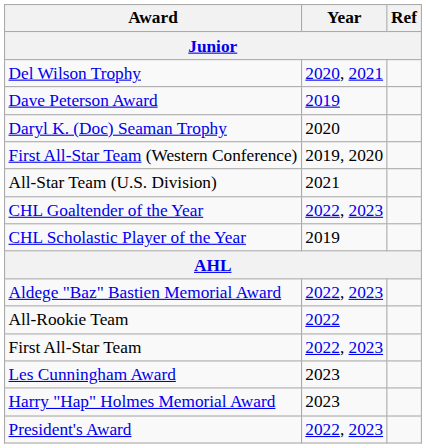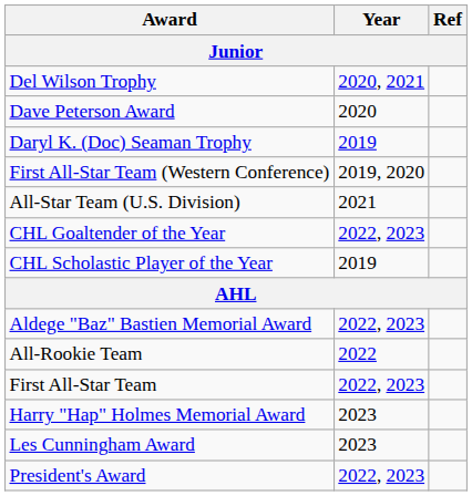Dave Peterson Award | Year: 2019 -> 2020
Daryl K. (Doc) Seaman Trophy | Year: 2020 -> 2019
rows swapped: Harry "Hap" Holmes Memorial Award <-> Les Cunningham Award
